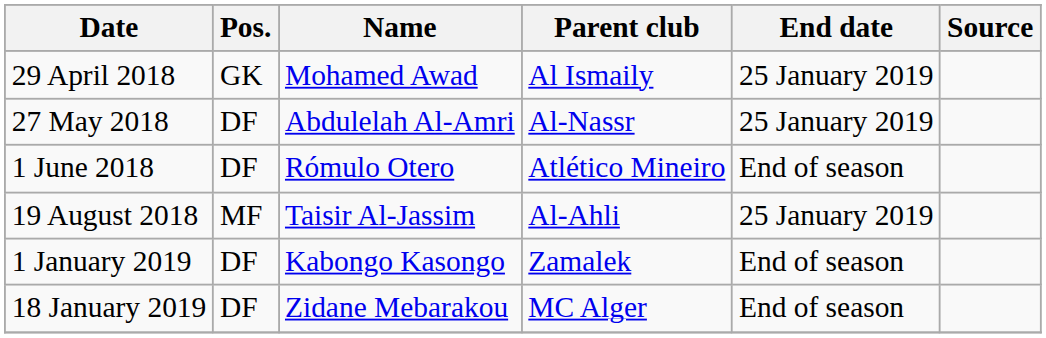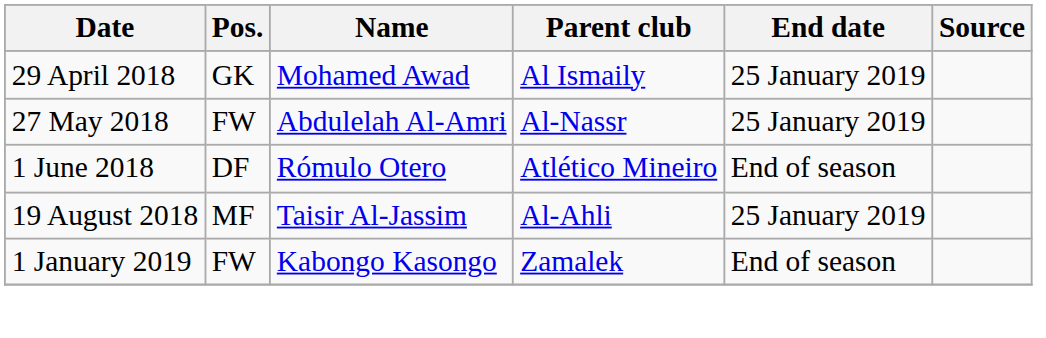27 May 2018 | Pos.: DF -> FW
1 January 2019 | Pos.: DF -> FW
- row: 18 January 2019 | DF | Zidane Mebarakou | MC Alger | End of season
